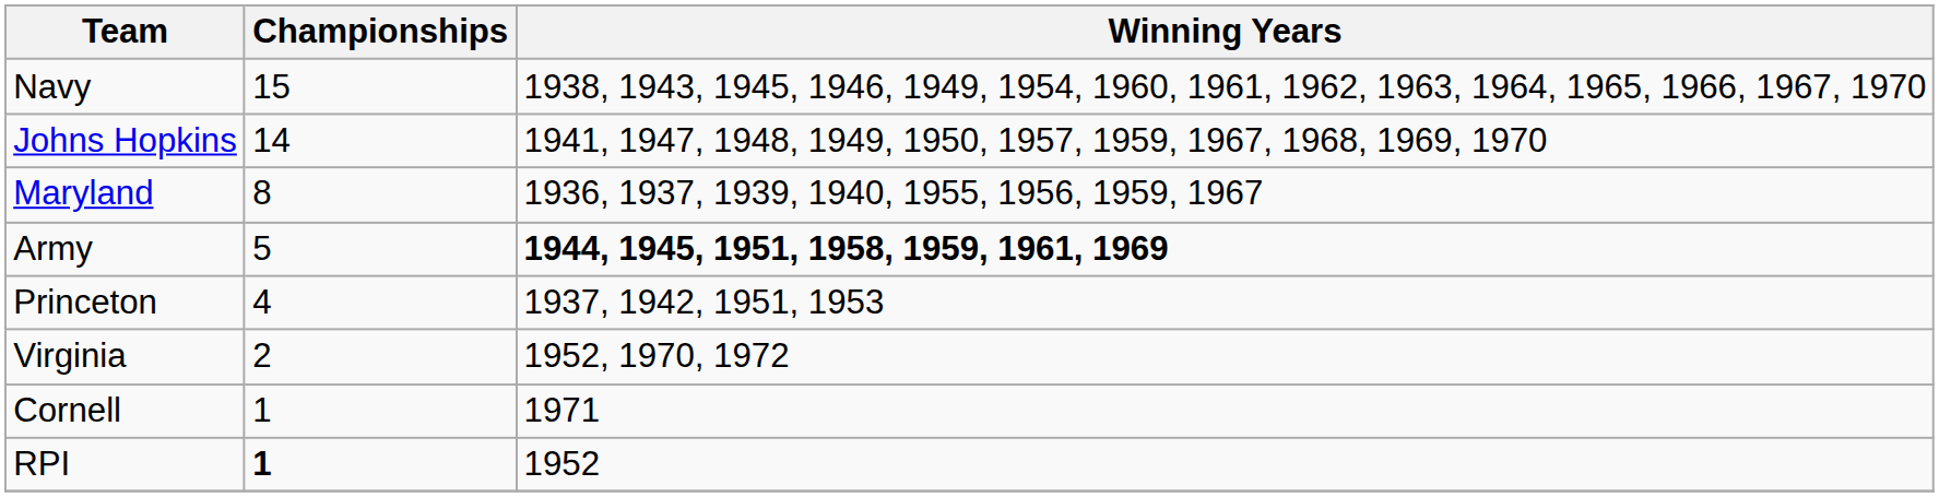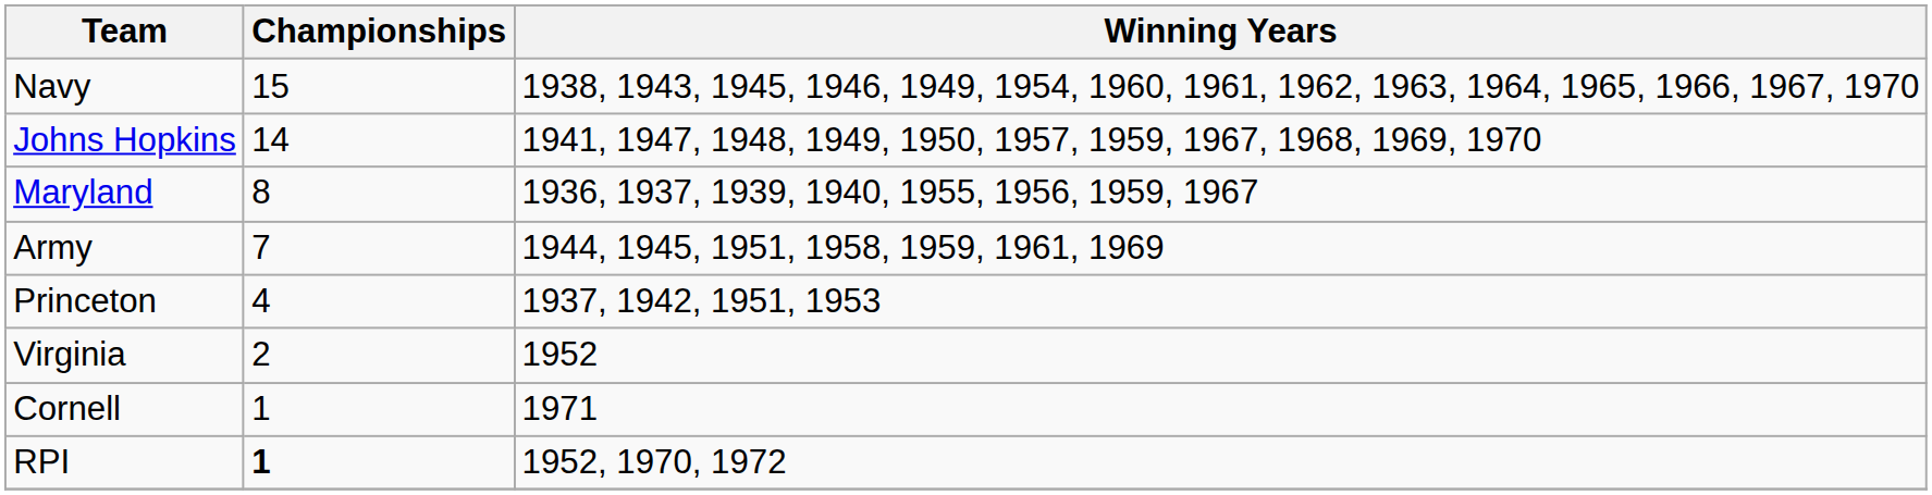Army | Championships: 5 -> 7
Army | Winning Years: bold -> normal
Virginia | Winning Years: 1952, 1970, 1972 -> 1952
RPI | Winning Years: 1952 -> 1952, 1970, 1972
